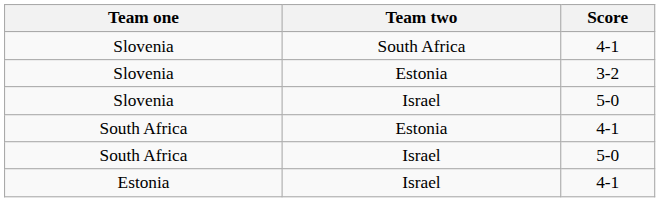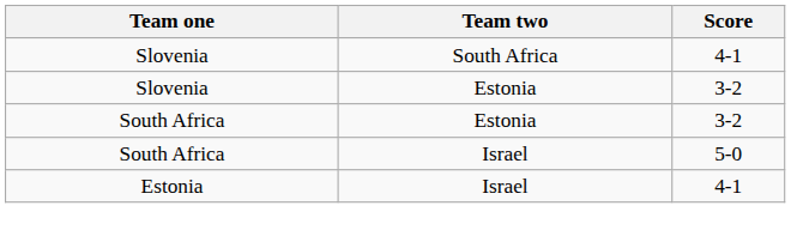- row: Slovenia | Israel | 5-0
South Africa / Estonia | Score: 4-1 -> 3-2
